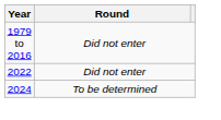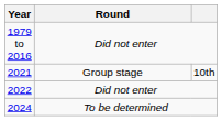+ row: 2021 | Group stage | 10th
